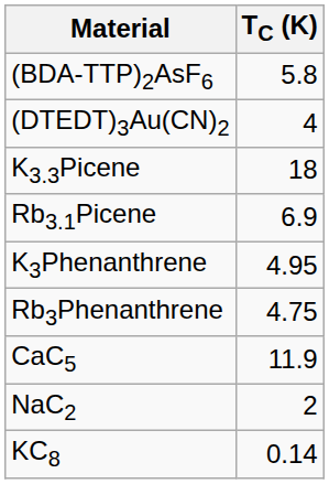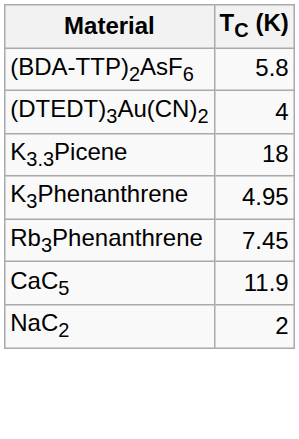- row: Rb3.1Picene | 6.9
Rb3Phenanthrene | TC (K): 4.75 -> 7.45
- row: KC8 | 0.14
